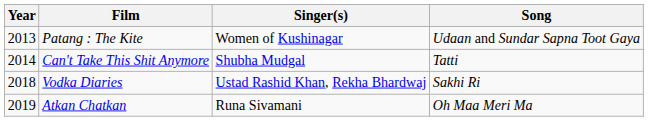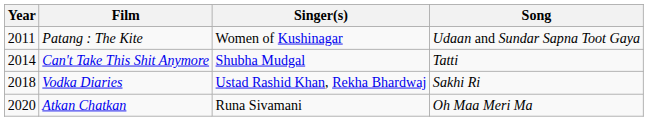Patang : The Kite | Year: 2013 -> 2011
Atkan Chatkan | Year: 2019 -> 2020
